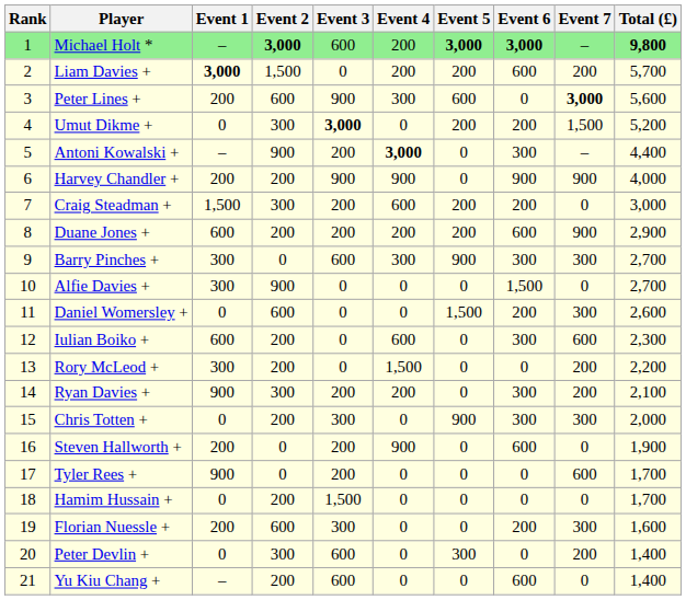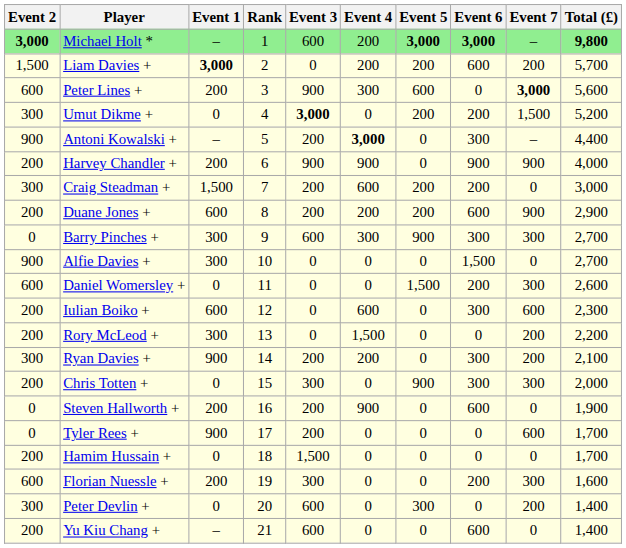columns swapped: Rank <-> Event 2
